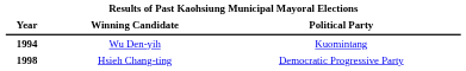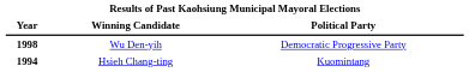Wu Den-yih | column 1: 1994 -> 1998
Wu Den-yih | column 3: Kuomintang -> Democratic Progressive Party
Hsieh Chang-ting | column 1: 1998 -> 1994
Hsieh Chang-ting | column 3: Democratic Progressive Party -> Kuomintang
